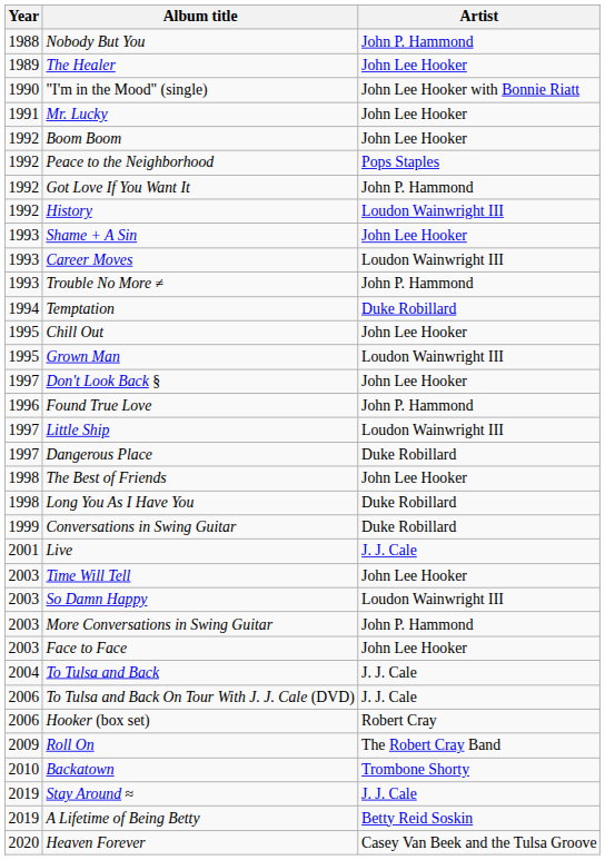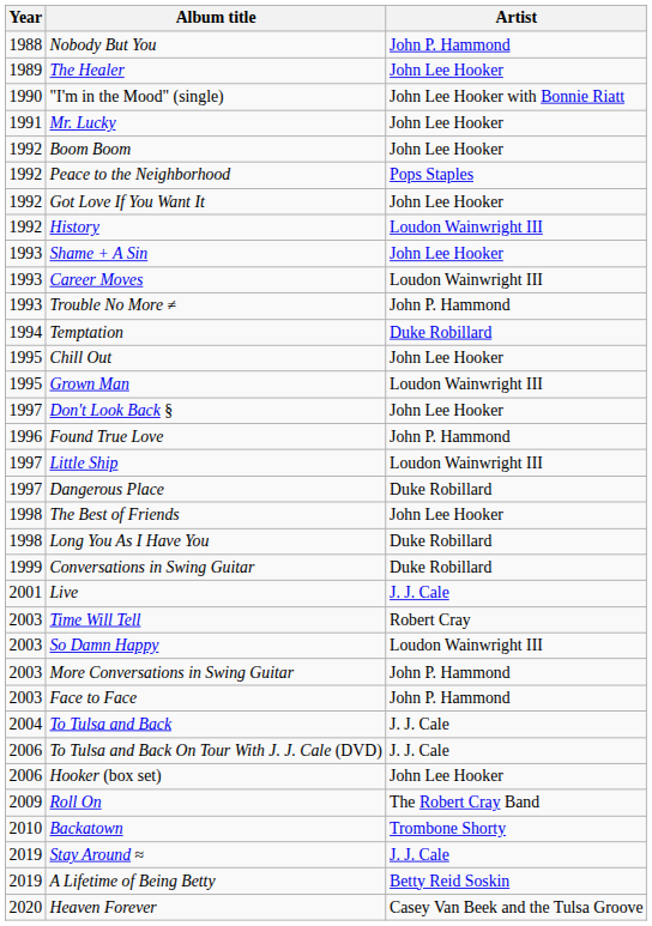Got Love If You Want It | Artist: John P. Hammond -> John Lee Hooker
Time Will Tell | Artist: John Lee Hooker -> Robert Cray
Face to Face | Artist: John Lee Hooker -> John P. Hammond
Hooker (box set) | Artist: Robert Cray -> John Lee Hooker
